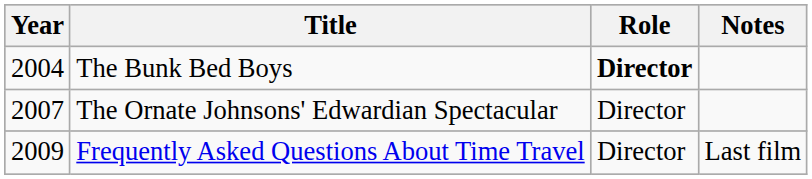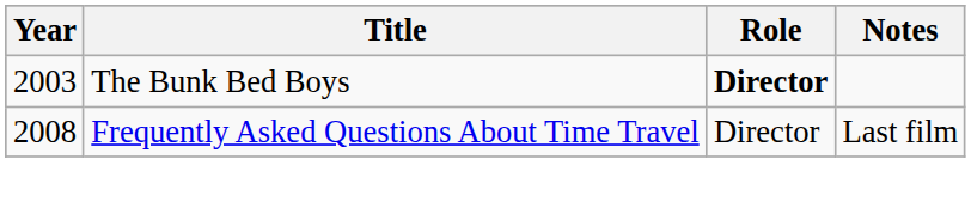The Bunk Bed Boys | Year: 2004 -> 2003
- row: 2007 | The Ornate Johnsons' Edwardian Spectacular | Director
Frequently Asked Questions About Time Travel | Year: 2009 -> 2008
